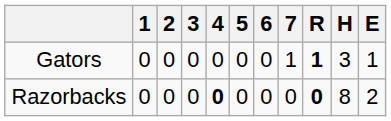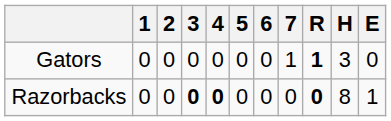Gators | E: 1 -> 0
Razorbacks | 3: normal -> bold
Razorbacks | E: 2 -> 1
